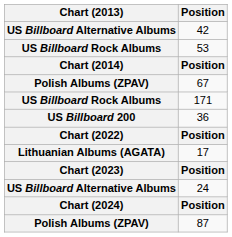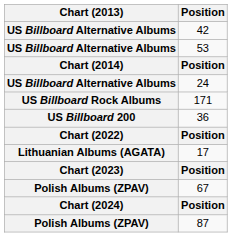53 | Chart (2013): US Billboard Rock Albums -> US Billboard Alternative Albums
rows swapped: 24 <-> 67
